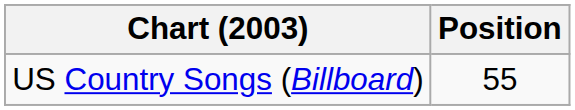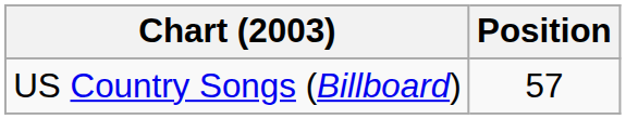US Country Songs (Billboard) | Position: 55 -> 57
